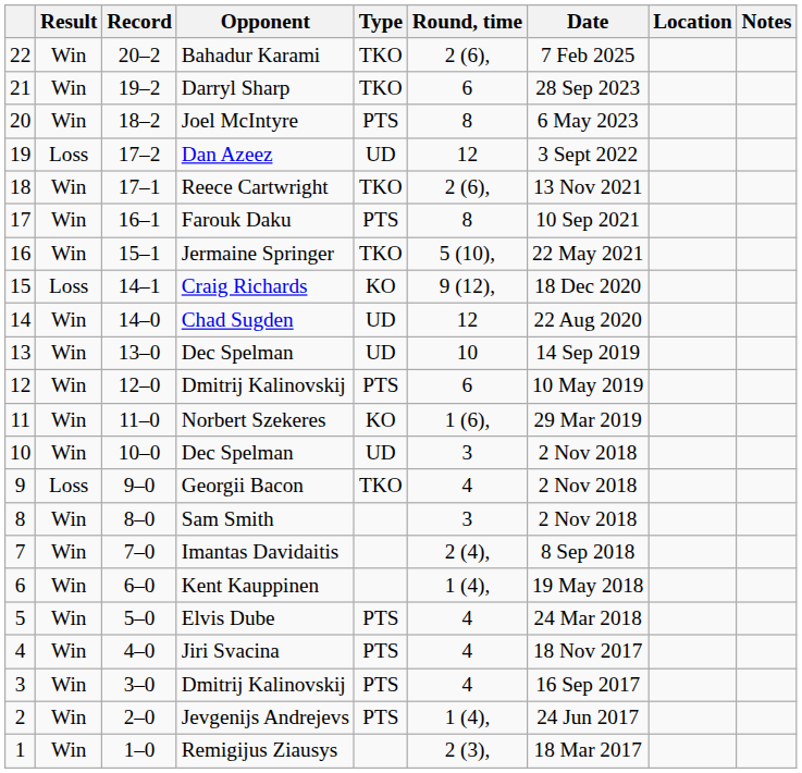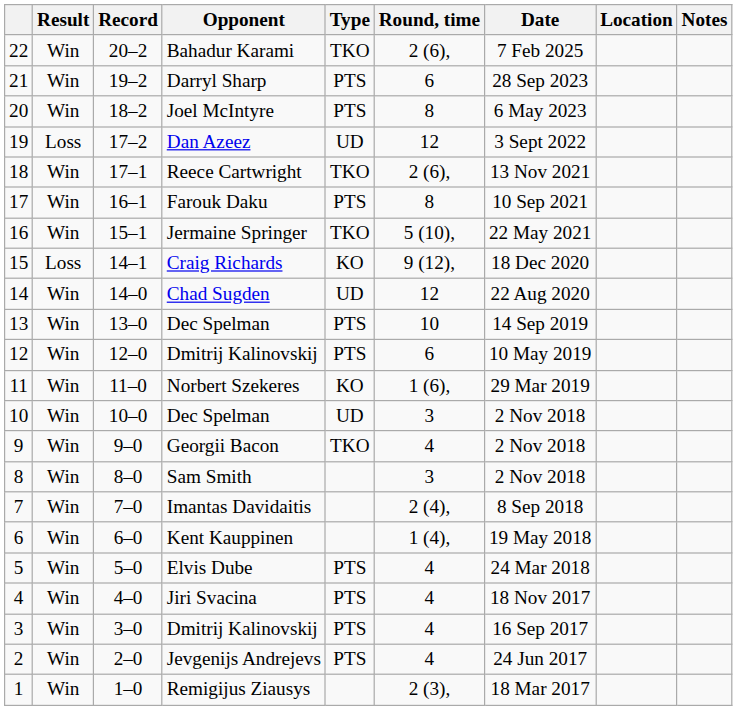Darryl Sharp | Type: TKO -> PTS
13 / Dec Spelman | Type: UD -> PTS
Georgii Bacon | Result: Loss -> Win
Jevgenijs Andrejevs | Round, time: 1 (4), -> 4
